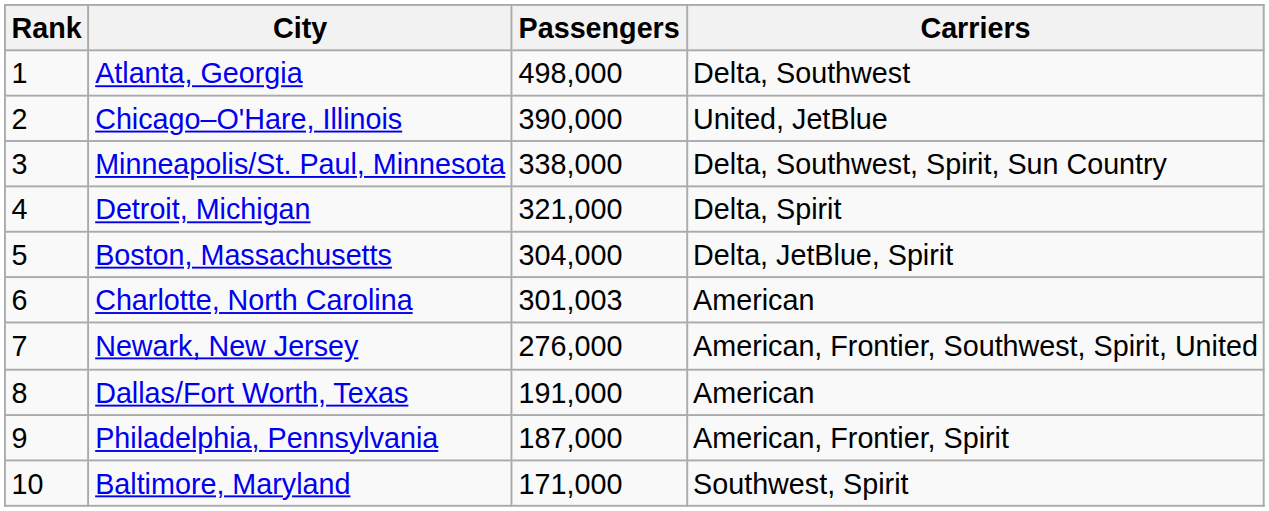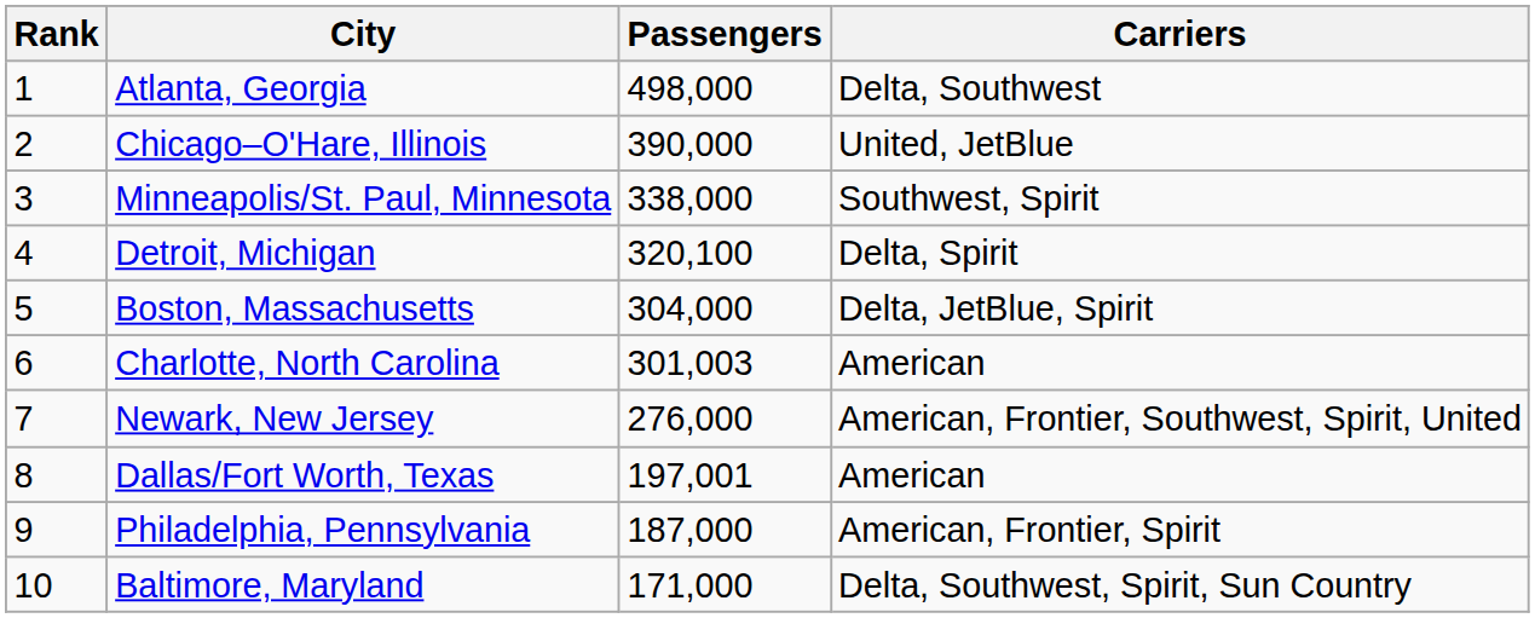Minneapolis/St. Paul, Minnesota | Carriers: Delta, Southwest, Spirit, Sun Country -> Southwest, Spirit
Detroit, Michigan | Passengers: 321,000 -> 320,100
Dallas/Fort Worth, Texas | Passengers: 191,000 -> 197,001
Baltimore, Maryland | Carriers: Southwest, Spirit -> Delta, Southwest, Spirit, Sun Country
